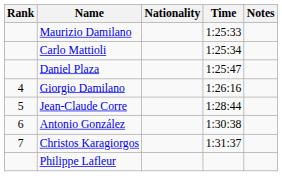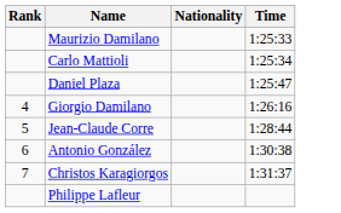- column: Notes
